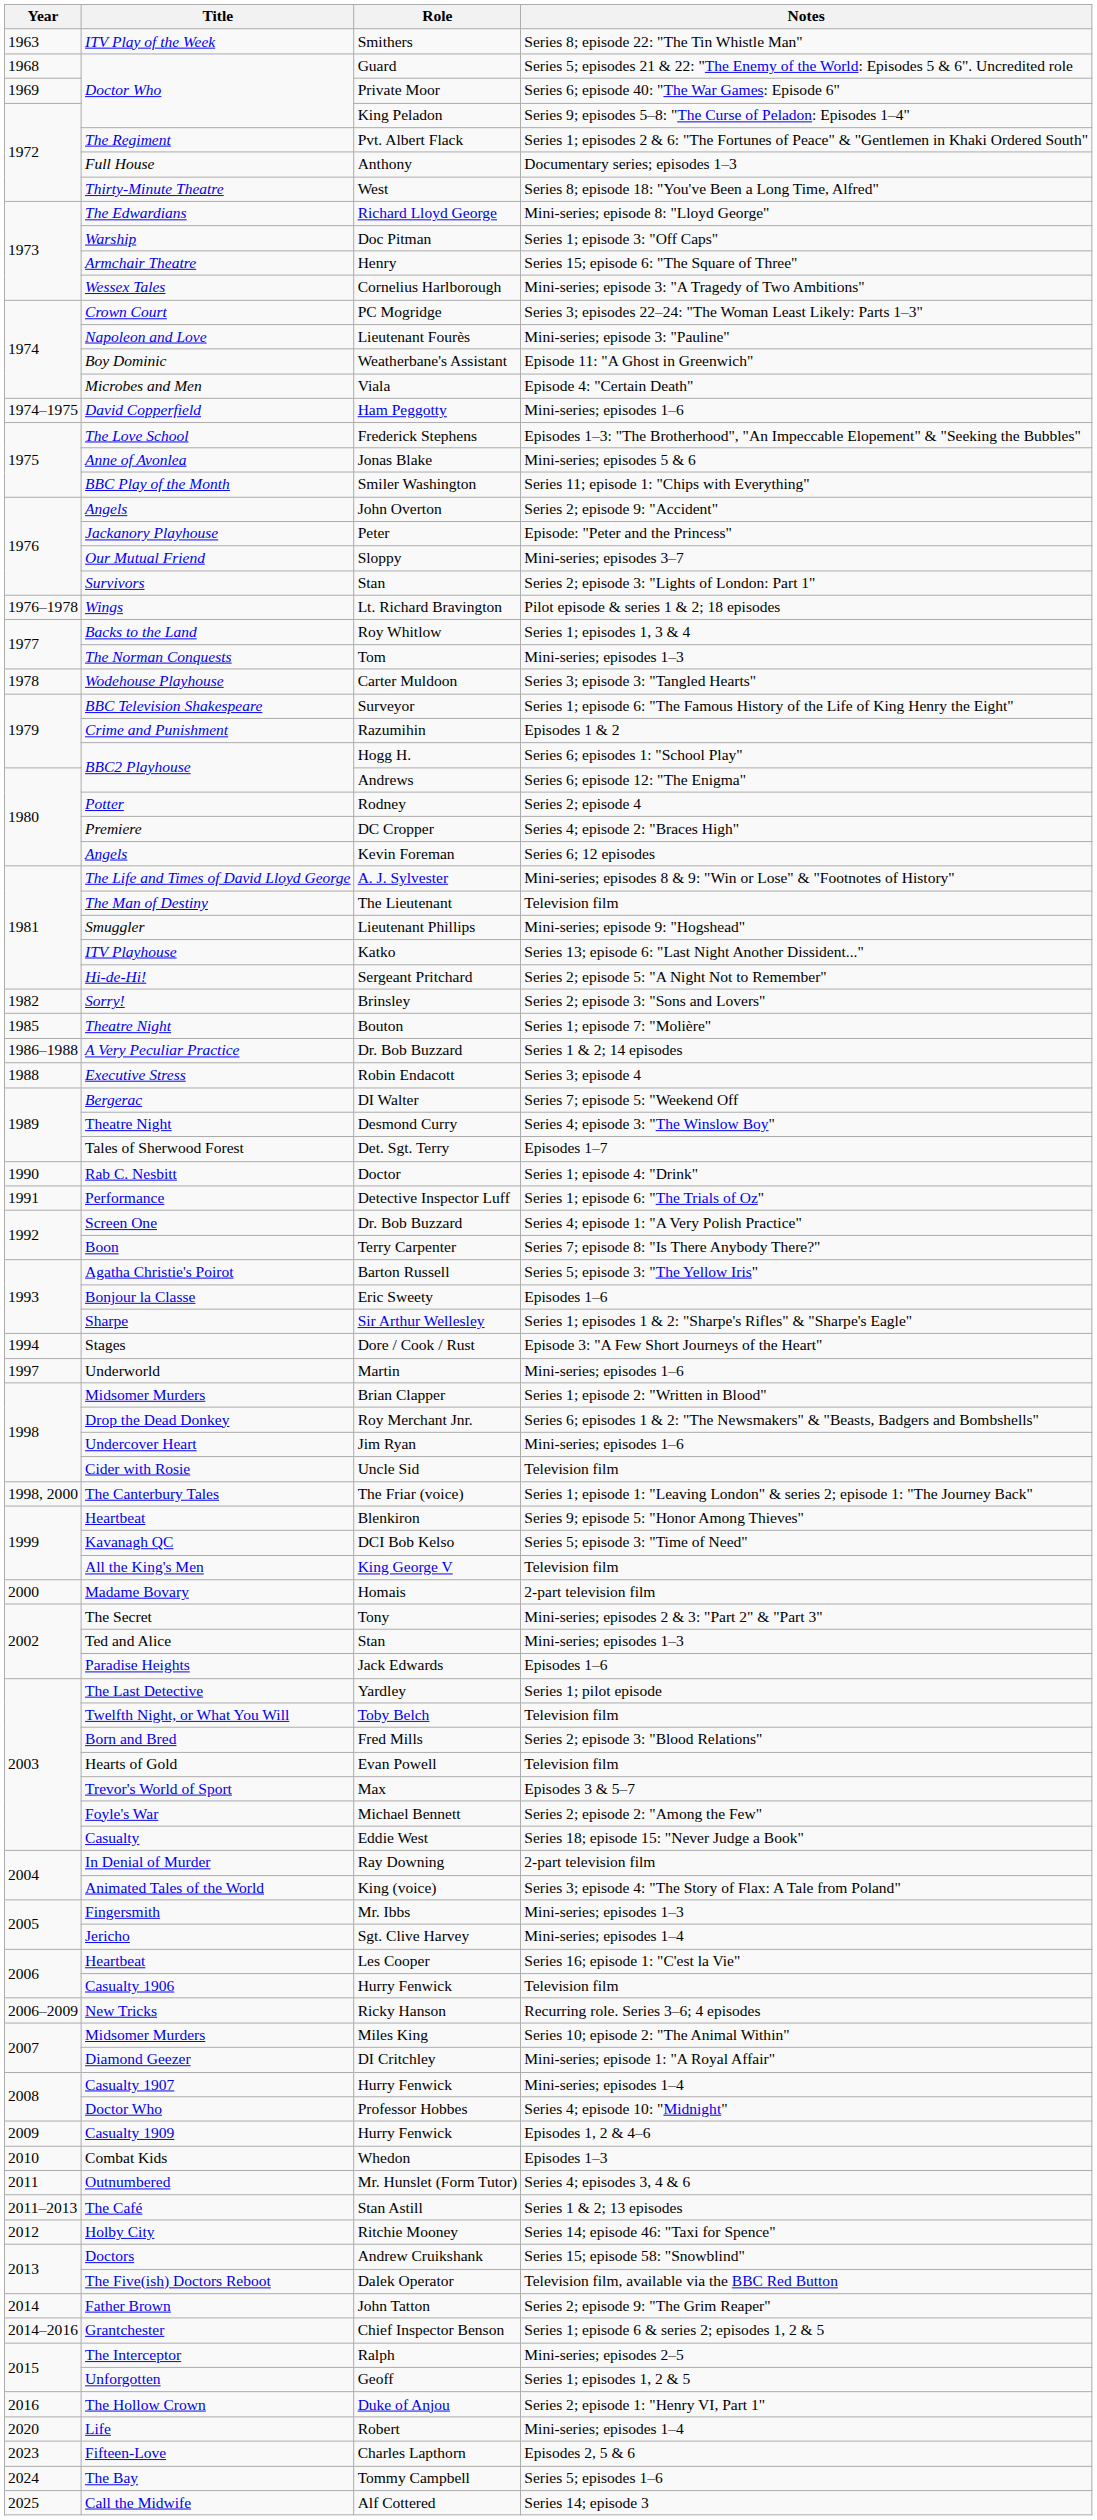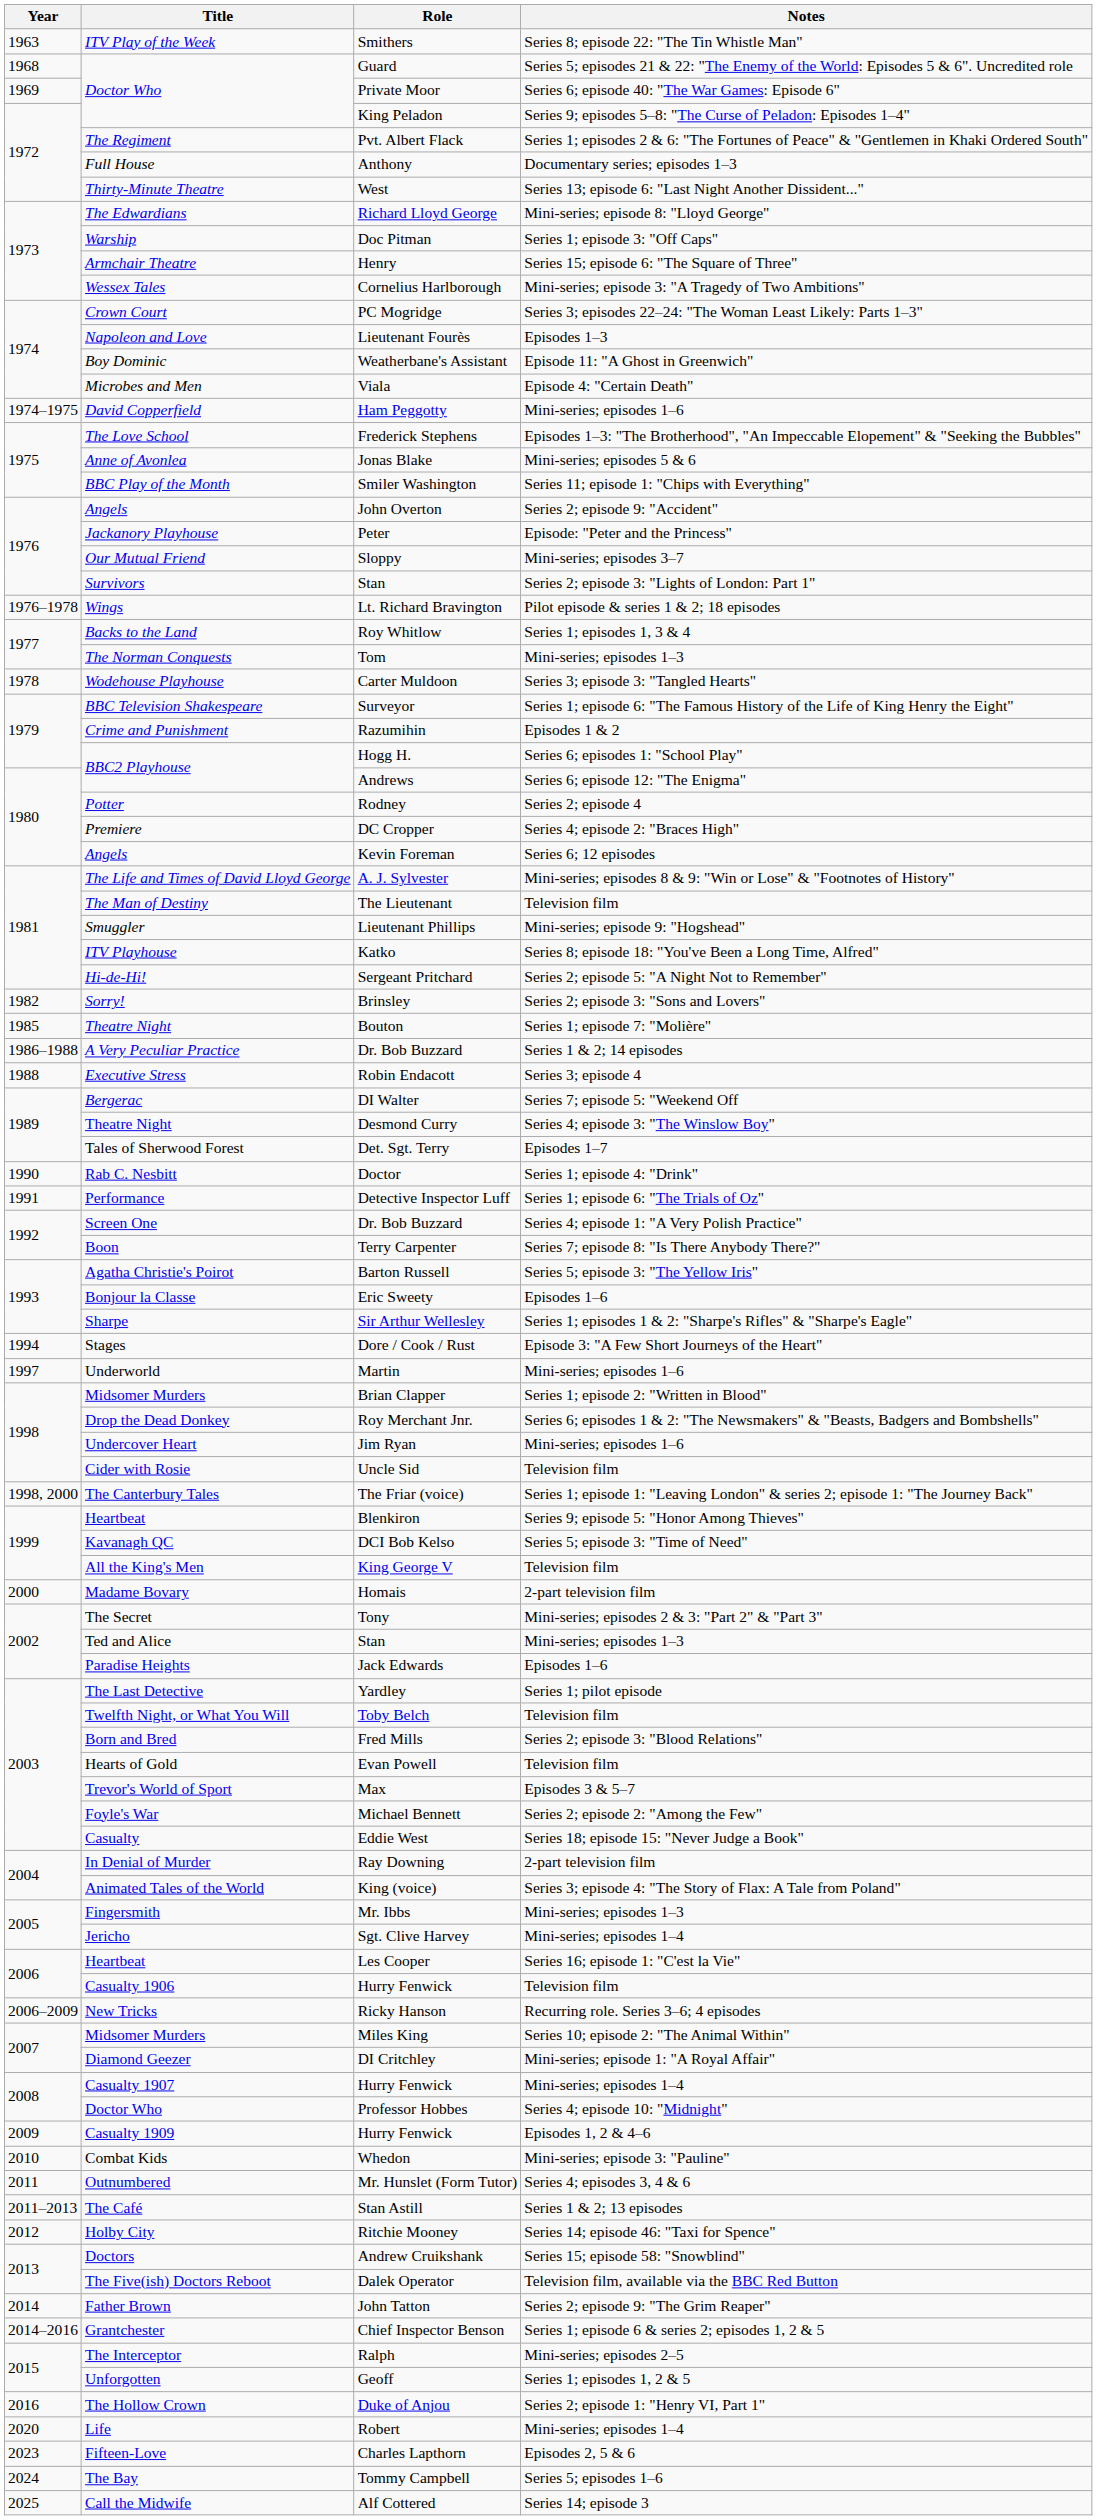West | Notes: Series 8; episode 18: "You've Been a Long Time, Alfred" -> Series 13; episode 6: "Last Night Another Dissident..."
Lieutenant Fourès | Notes: Mini-series; episode 3: "Pauline" -> Episodes 1–3
Katko | Notes: Series 13; episode 6: "Last Night Another Dissident..." -> Series 8; episode 18: "You've Been a Long Time, Alfred"
Whedon | Notes: Episodes 1–3 -> Mini-series; episode 3: "Pauline"
